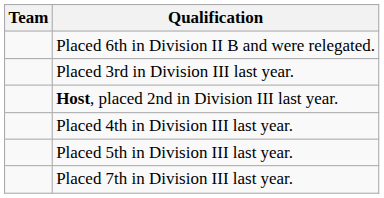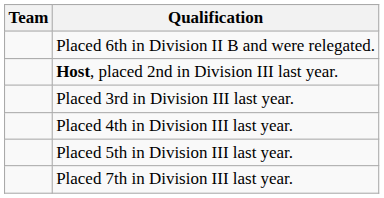rows swapped: Host, placed 2nd in Division III last year. <-> Placed 3rd in Division III last year.
